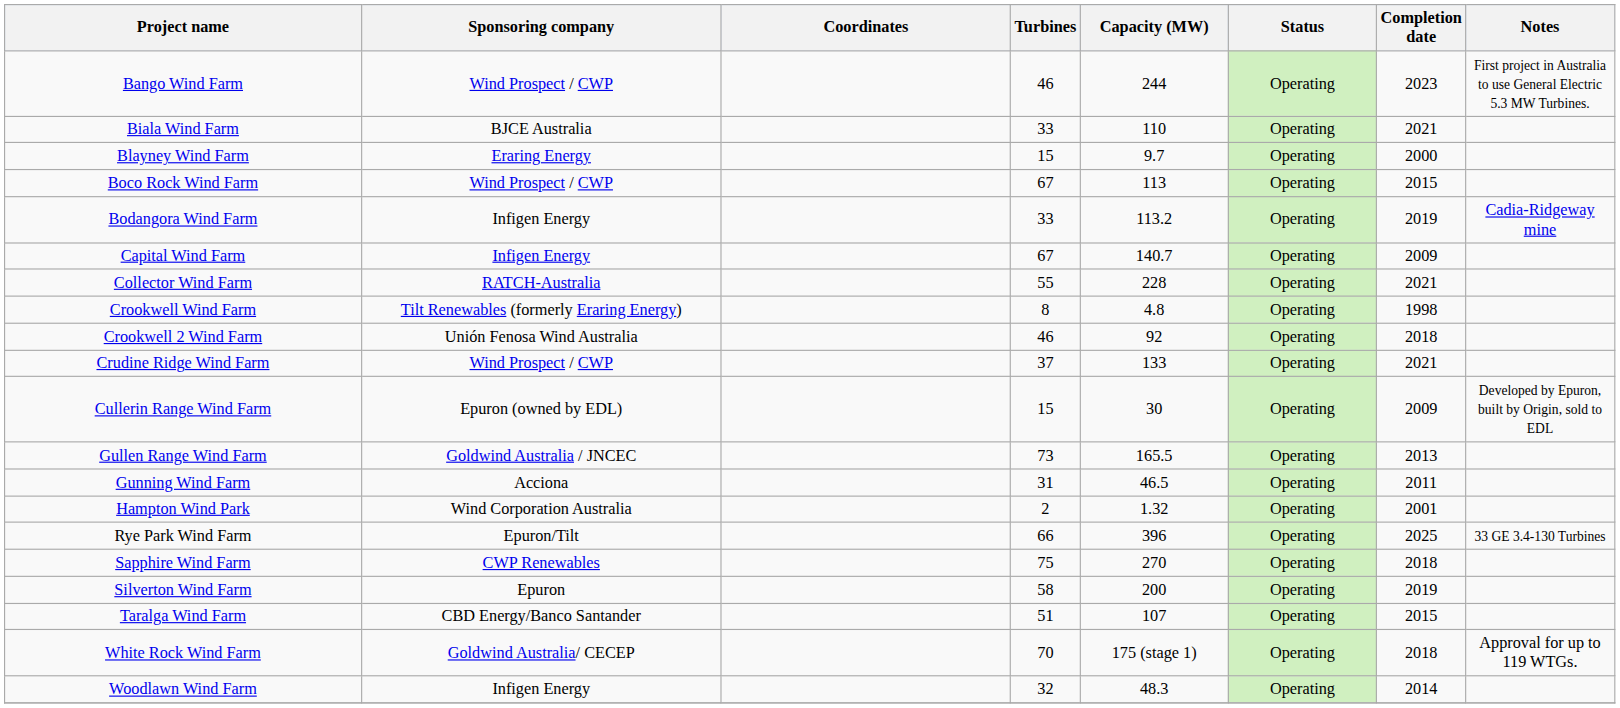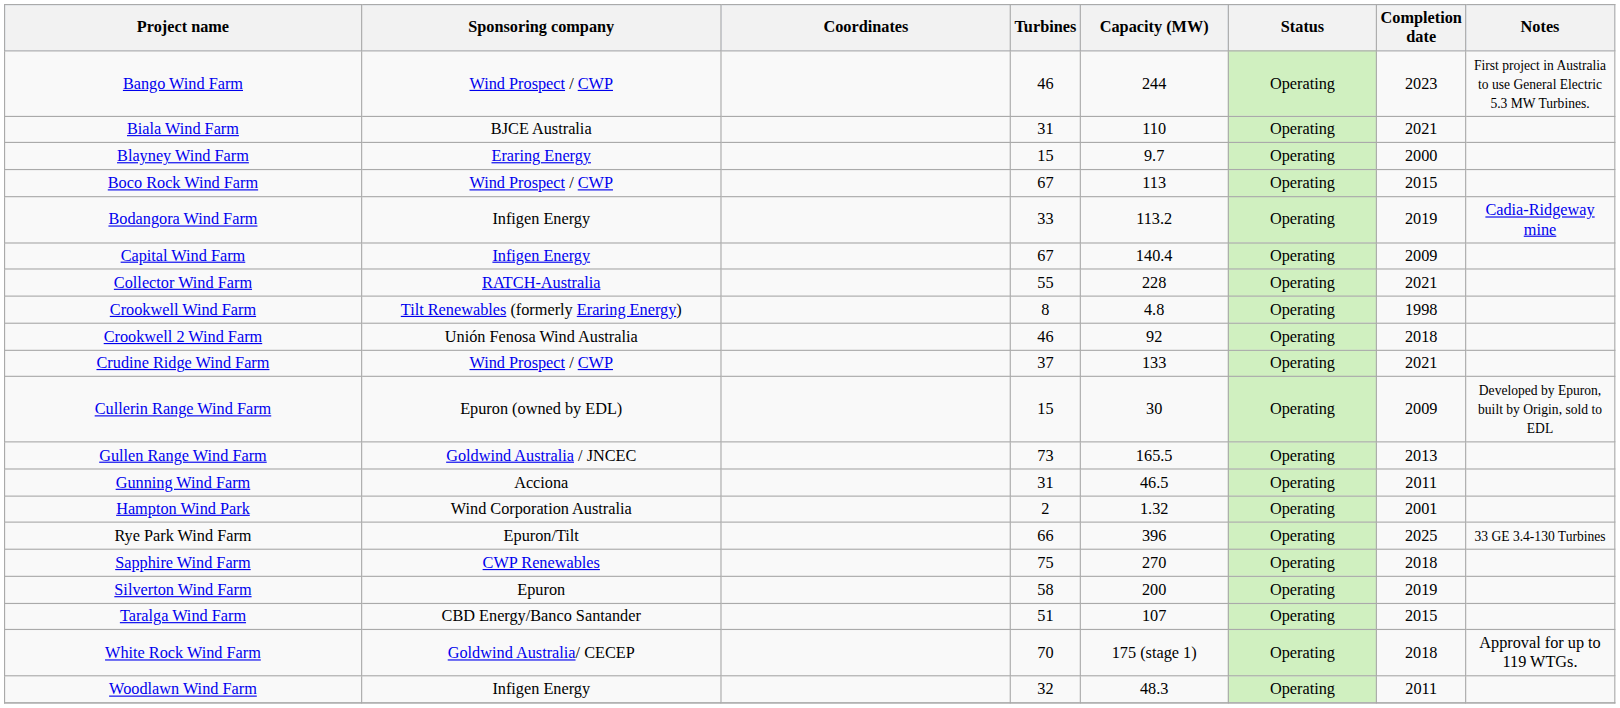Biala Wind Farm | Turbines: 33 -> 31
Capital Wind Farm | Capacity (MW): 140.7 -> 140.4
Woodlawn Wind Farm | Completion date: 2014 -> 2011
